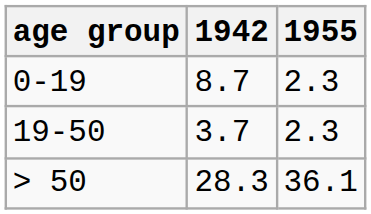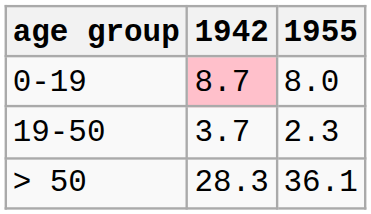0-19 | 1942: no background -> pink background
0-19 | 1955: 2.3 -> 8.0
